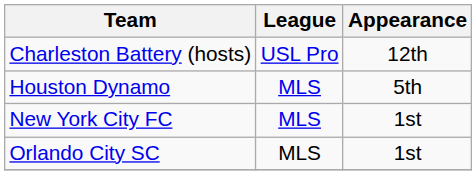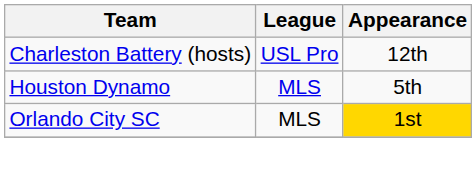- row: New York City FC | MLS | 1st
Orlando City SC | Appearance: no background -> gold background
